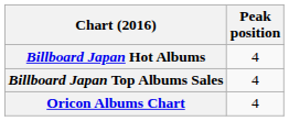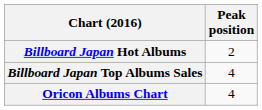Billboard Japan Hot Albums | Peak position: 4 -> 2
